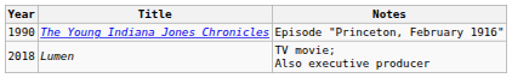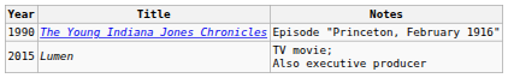Lumen | Year: 2018 -> 2015
